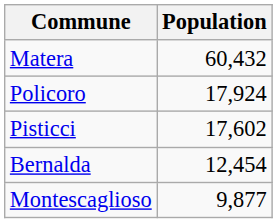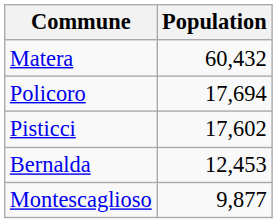Policoro | Population: 17,924 -> 17,694
Bernalda | Population: 12,454 -> 12,453
